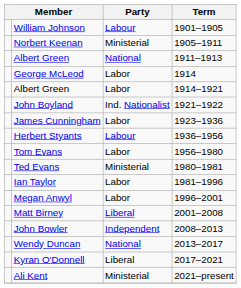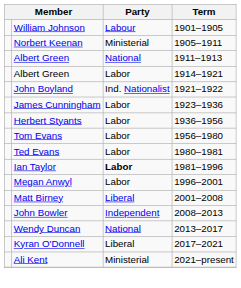- row: George McLeod | Labor | 1914
Herbert Styants | Party: Labour -> Labor
Ted Evans | Party: Ministerial -> Labor
Ian Taylor | Party: normal -> bold
